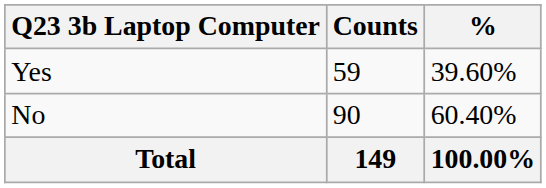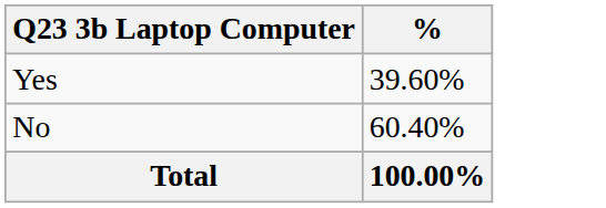- column: Counts | 59 | 90 | 149
